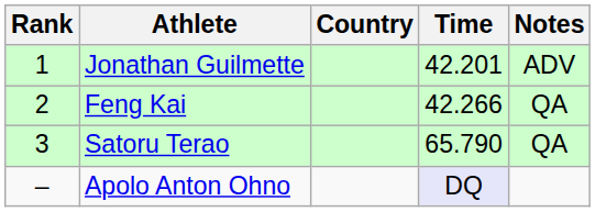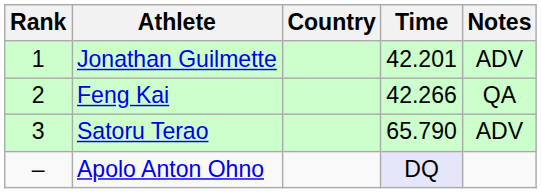Satoru Terao | Notes: QA -> ADV
